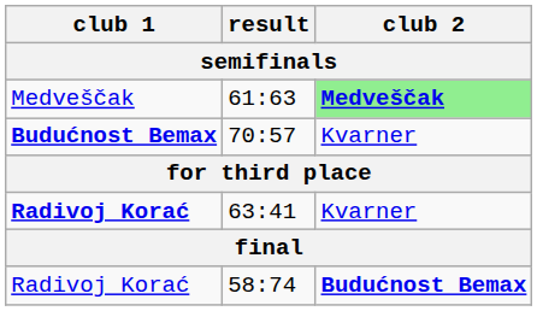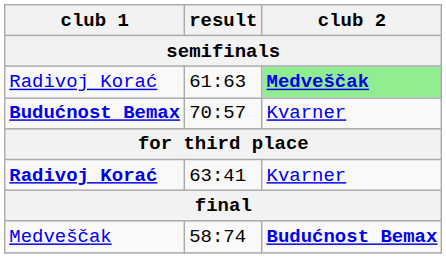61:63 | club 1: Medveščak -> Radivoj Korać
58:74 | club 1: Radivoj Korać -> Medveščak
